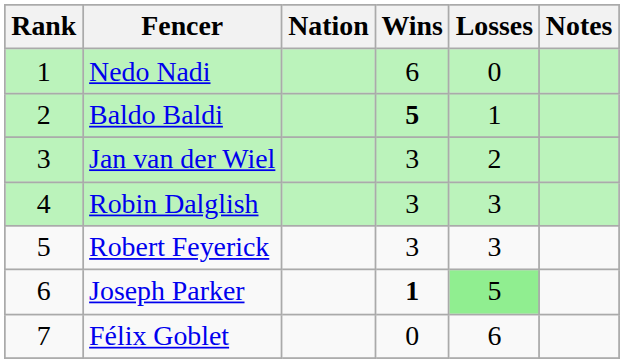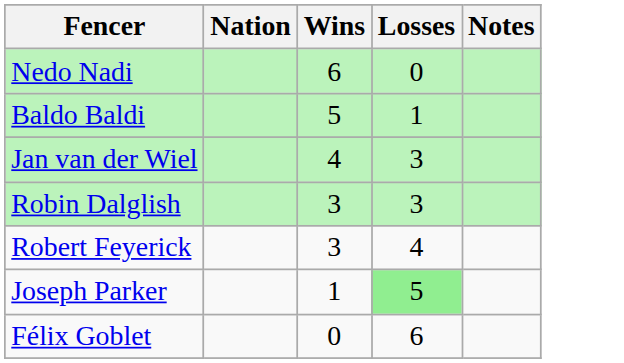- column: Rank | 1 | 2 | 3 | 4 | 5 | 6 | 7
Baldo Baldi | Wins: bold -> normal
Jan van der Wiel | Wins: 3 -> 4
Jan van der Wiel | Losses: 2 -> 3
Robert Feyerick | Losses: 3 -> 4
Joseph Parker | Wins: bold -> normal
